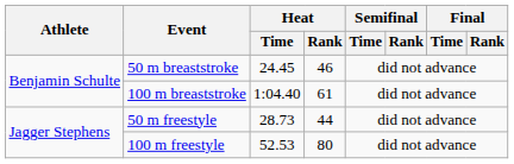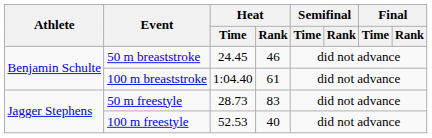50 m freestyle | Heat / Rank: 44 -> 83
100 m freestyle | Heat / Rank: 80 -> 40
